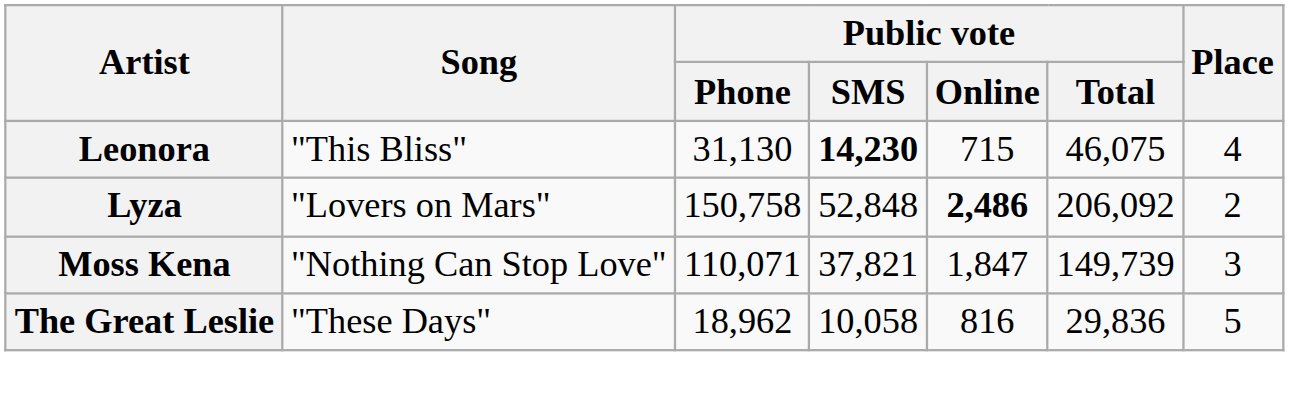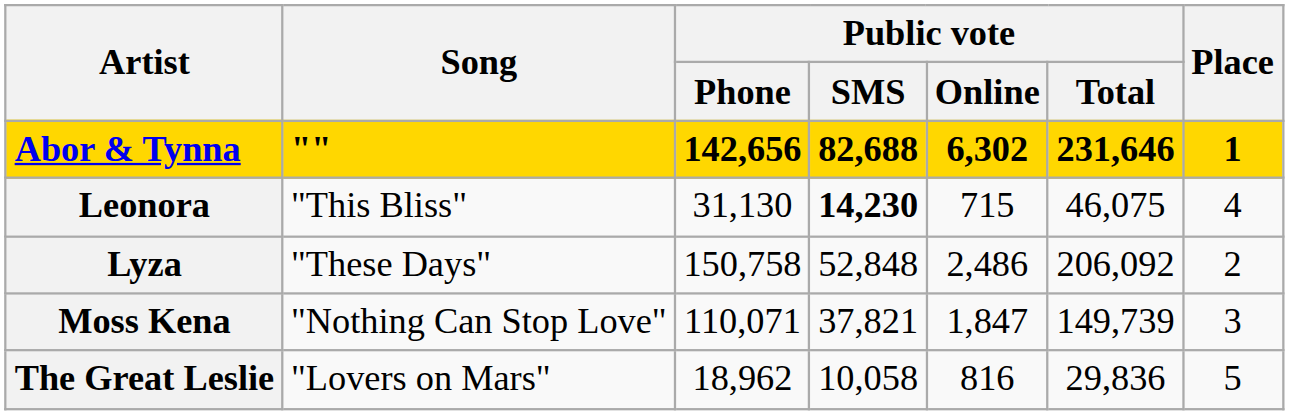+ row: Abor & Tynna | "" | 142,656 | 82,688 | 6,302 | 231,646 | 1
Lyza | Song: "Lovers on Mars" -> "These Days"
Lyza | Public vote / Online: bold -> normal
The Great Leslie | Song: "These Days" -> "Lovers on Mars"
